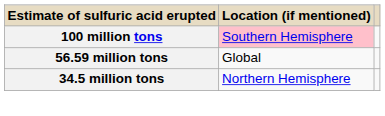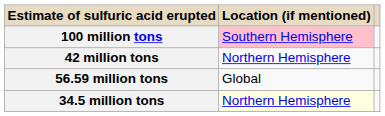+ row: 42 million tons | Northern Hemisphere
34.5 million tons | Location (if mentioned): no background -> lightyellow background
